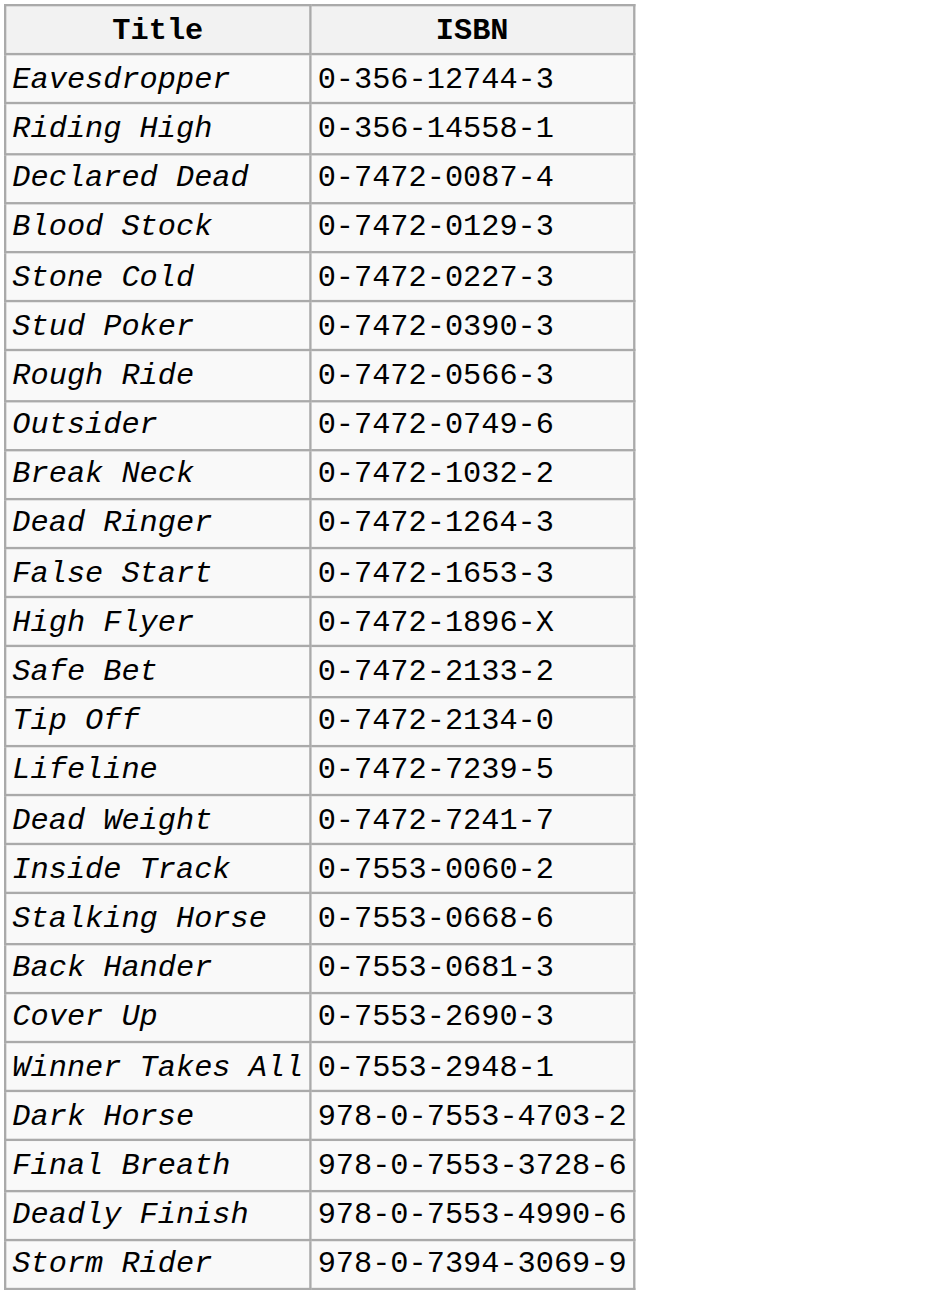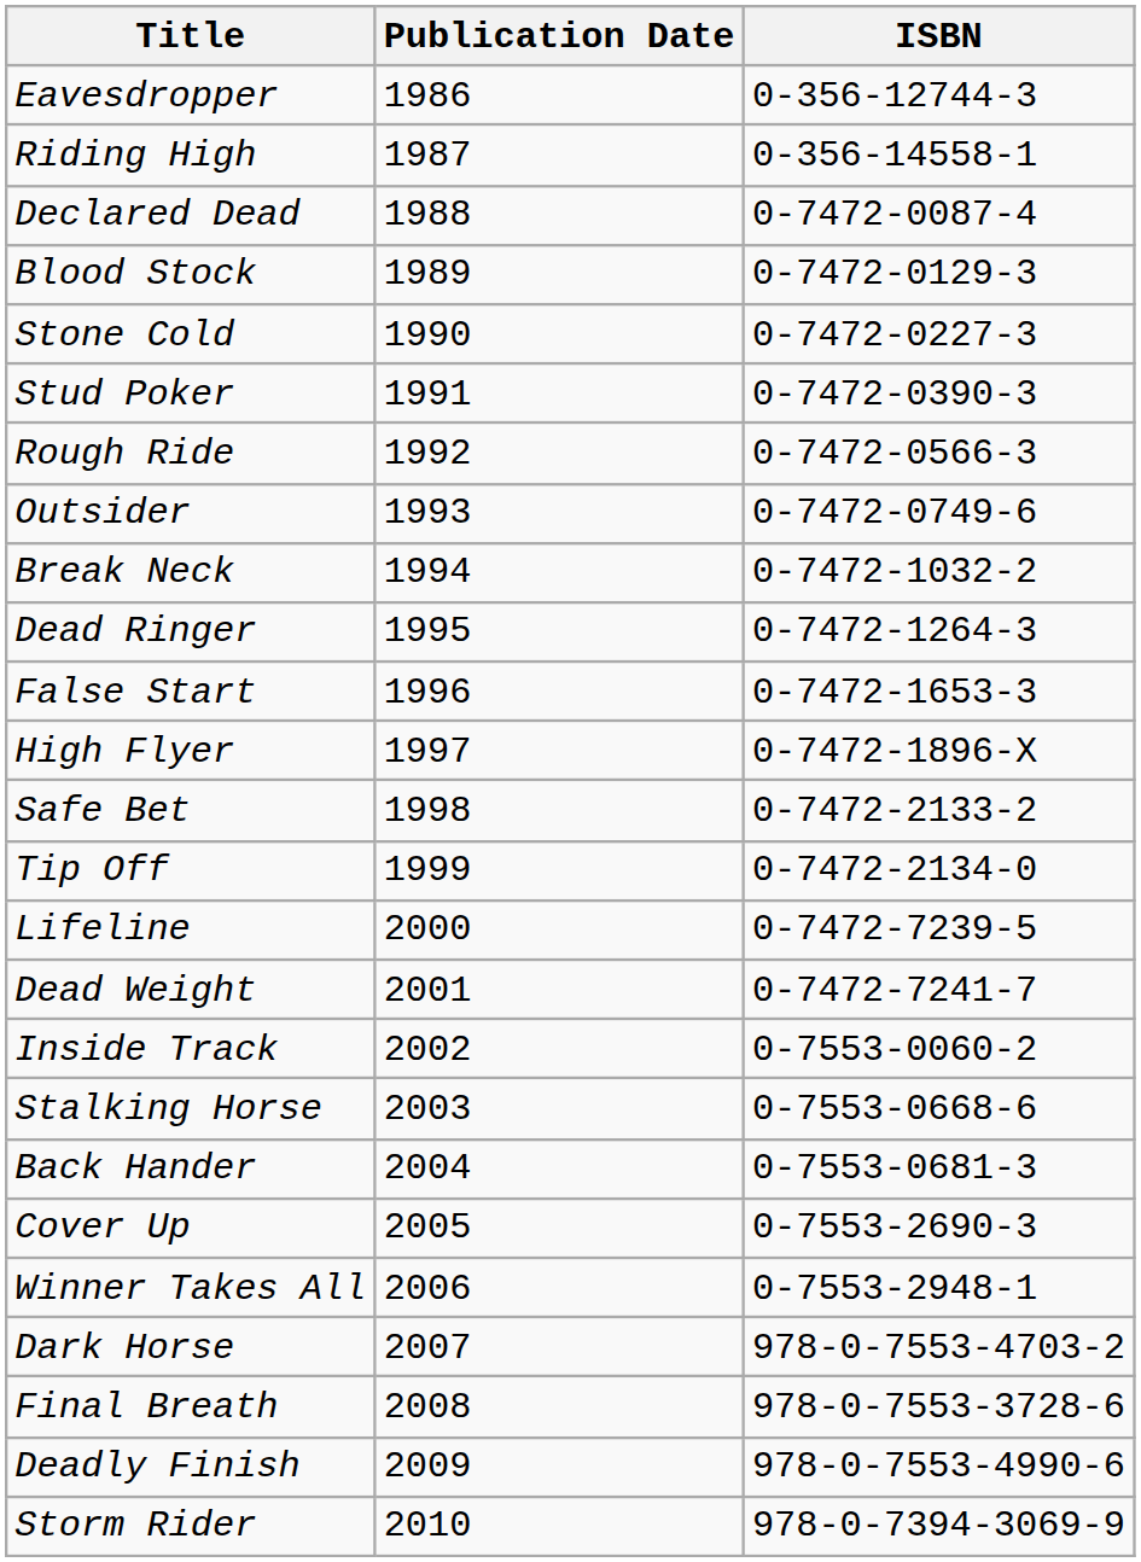+ column: Publication Date | 1986 | 1987 | 1988 | 1989 | 1990 | 1991 | 1992 | 1993 | 1994 | 1995 | 1996 | 1997 | 1998 | 1999 | 2000 | 2001 | 2002 | 2003 | 2004 | 2005 | 2006 | 2007 | 2008 | 2009 | 2010
